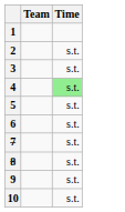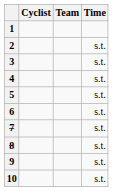+ column: Cyclist
4 | Time: lightgreen background -> no background
